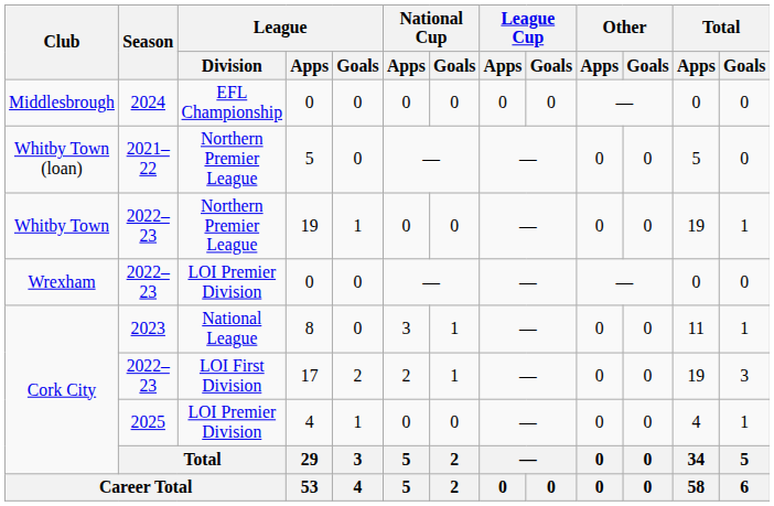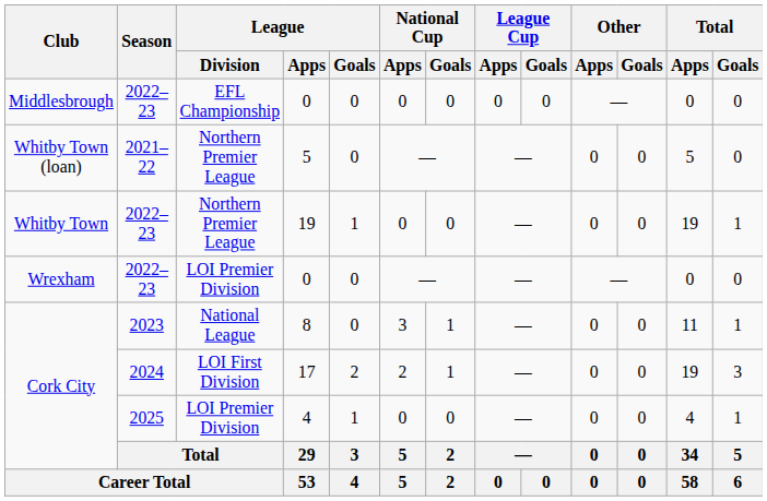Middlesbrough / 0 | Season: 2024 -> 2022–23
17 | Season: 2022–23 -> 2024
